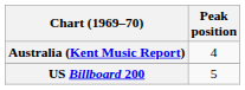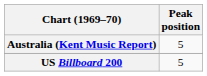Australia (Kent Music Report) | Peak position: 4 -> 5
